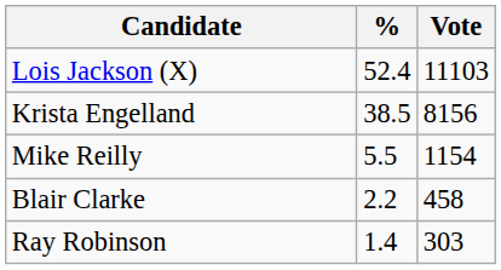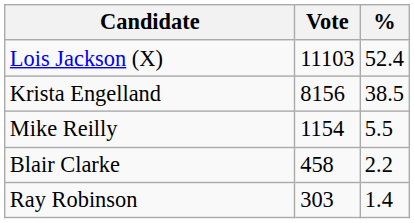columns swapped: Vote <-> %
